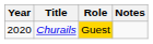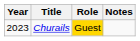Churails | Year: 2020 -> 2023
